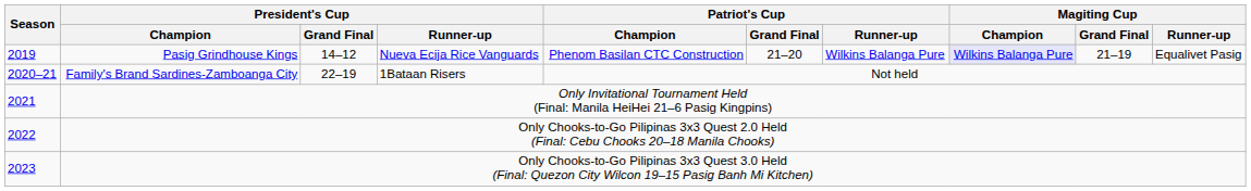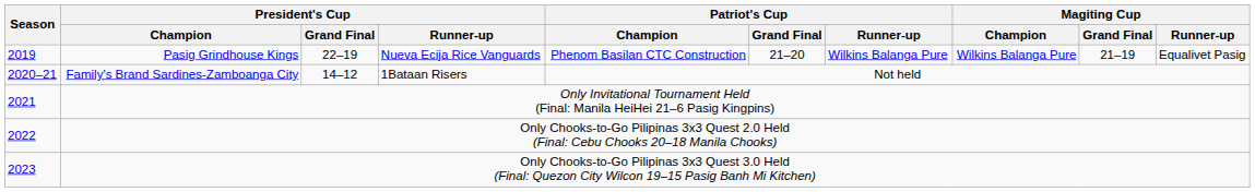Pasig Grindhouse Kings | President's Cup / Grand Final: 14–12 -> 22–19
Pasig Grindhouse Kings | Magiting Cup / Champion: lavender background -> no background
Family's Brand Sardines-Zamboanga City | President's Cup / Grand Final: 22–19 -> 14–12
